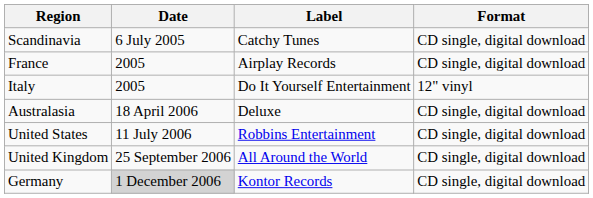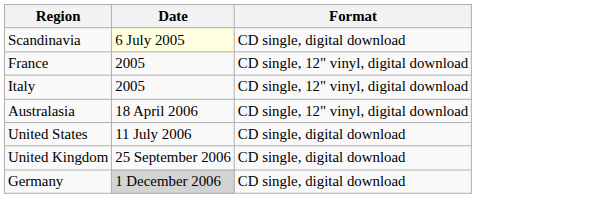- column: Label | Catchy Tunes | Airplay Records | Do It Yourself Entertainment | Deluxe | Robbins Entertainment | All Around the World | Kontor Records
Scandinavia | Date: no background -> lightyellow background
France | Format: CD single, digital download -> CD single, 12" vinyl, digital download
Italy | Format: 12" vinyl -> CD single, 12" vinyl, digital download
Australasia | Format: CD single, digital download -> CD single, 12" vinyl, digital download
